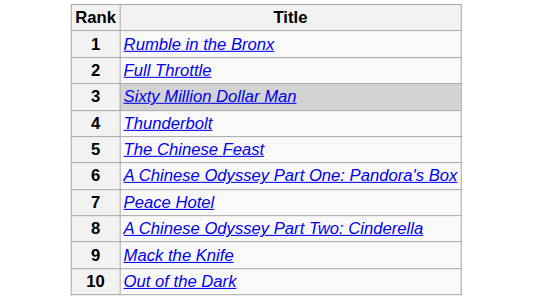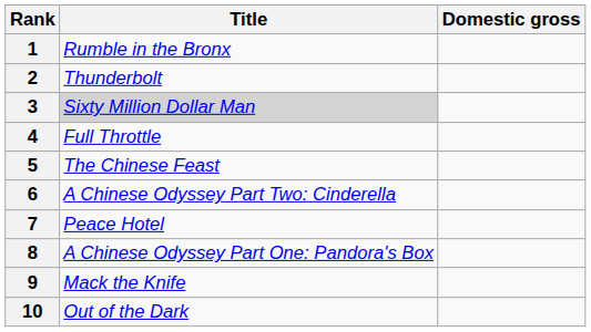+ column: Domestic gross
2 | Title: Full Throttle -> Thunderbolt
4 | Title: Thunderbolt -> Full Throttle
6 | Title: A Chinese Odyssey Part One: Pandora's Box -> A Chinese Odyssey Part Two: Cinderella
8 | Title: A Chinese Odyssey Part Two: Cinderella -> A Chinese Odyssey Part One: Pandora's Box
